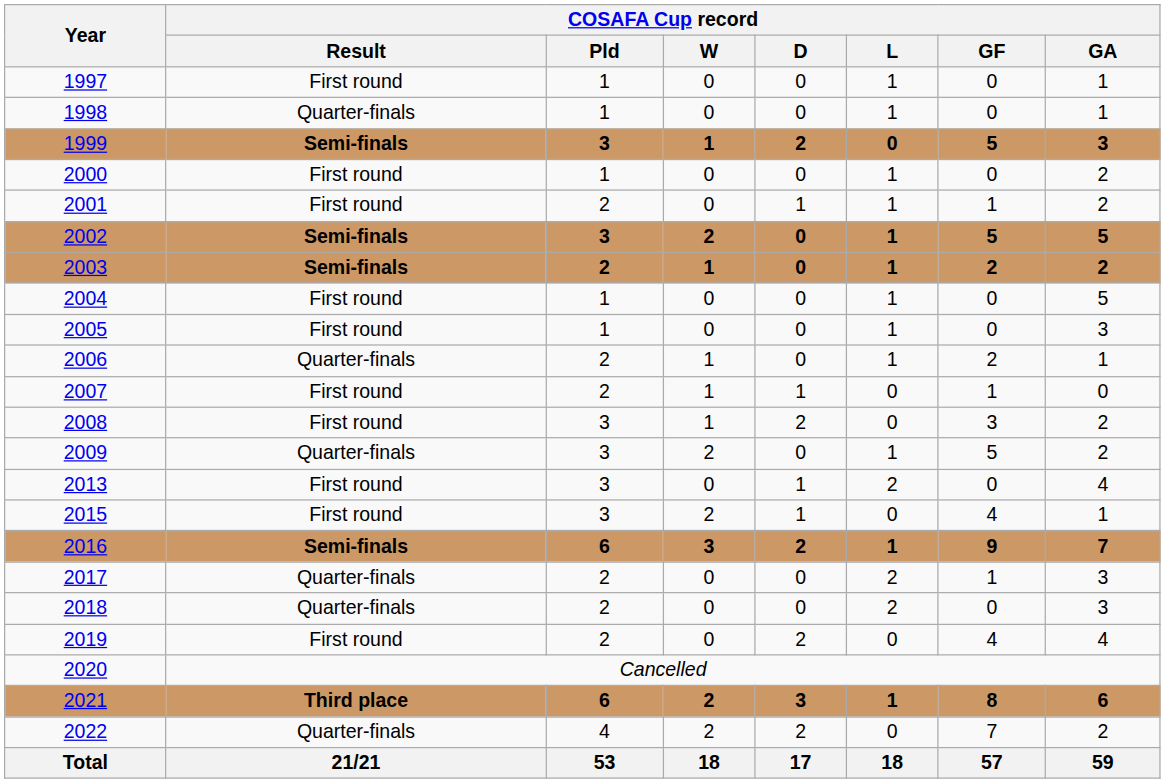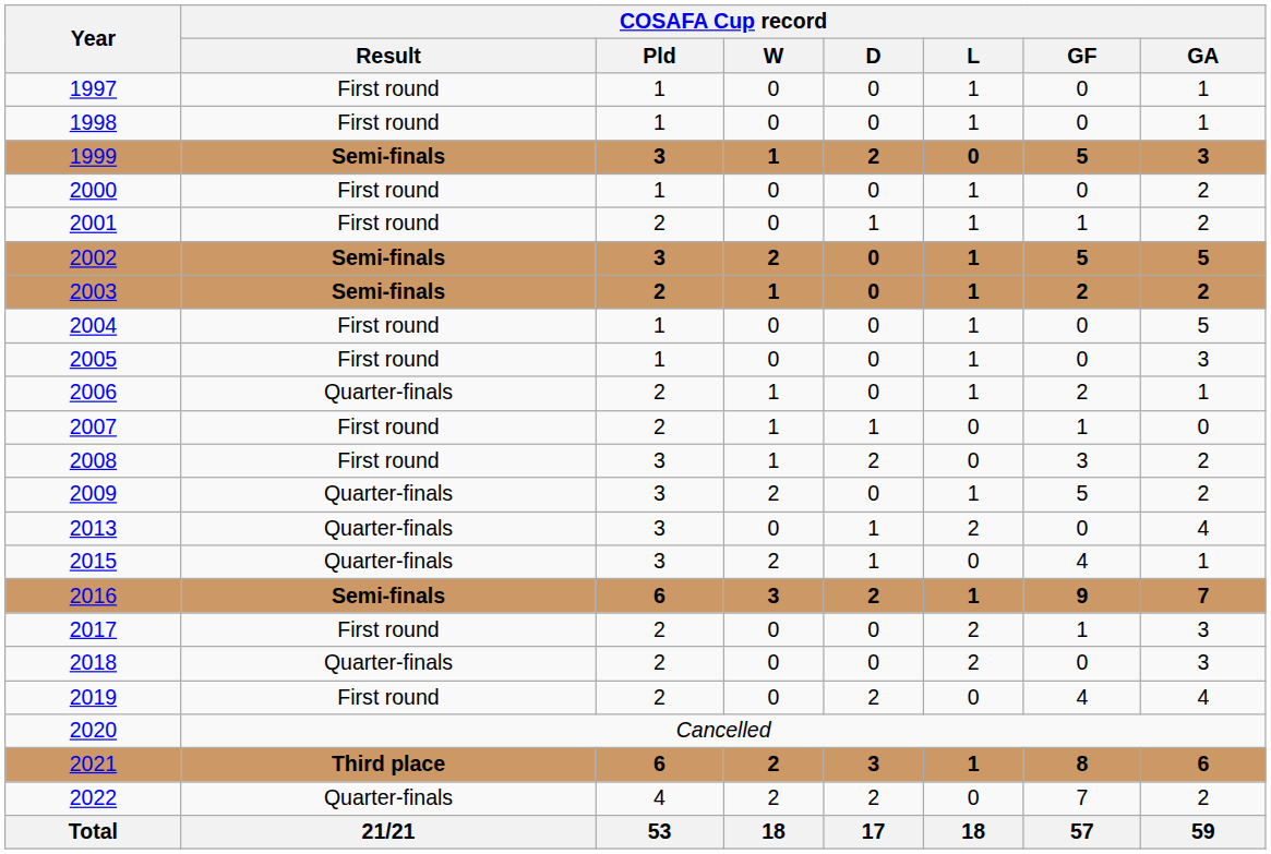1998 | COSAFA Cup record / Result: Quarter-finals -> First round
2013 | COSAFA Cup record / Result: First round -> Quarter-finals
2015 | COSAFA Cup record / Result: First round -> Quarter-finals
2017 | COSAFA Cup record / Result: Quarter-finals -> First round
